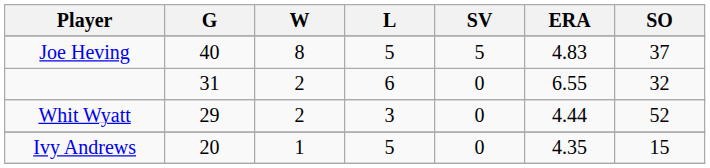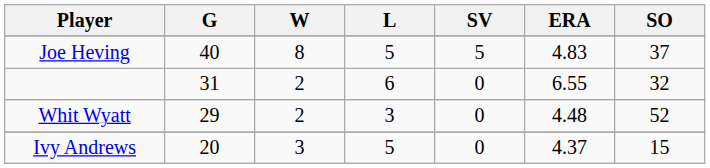Whit Wyatt | ERA: 4.44 -> 4.48
Ivy Andrews | W: 1 -> 3
Ivy Andrews | ERA: 4.35 -> 4.37
